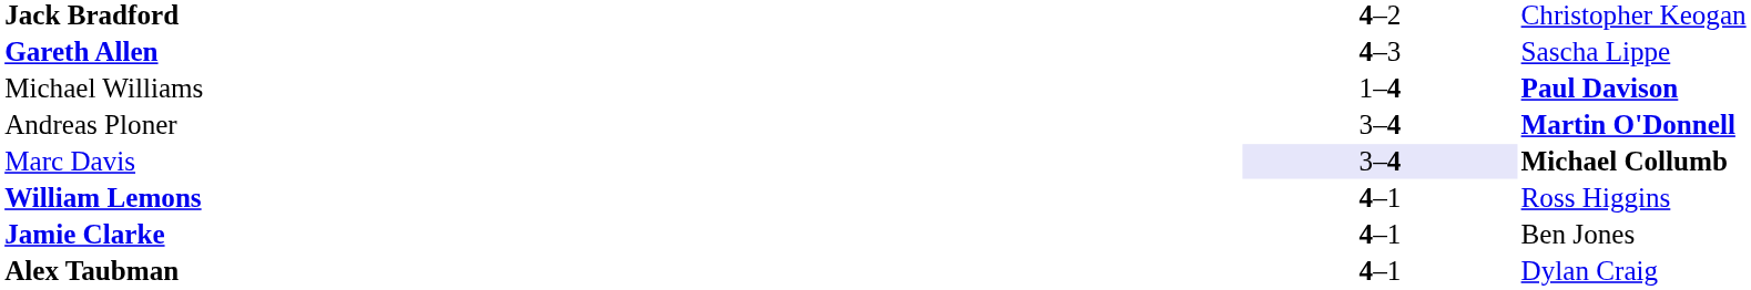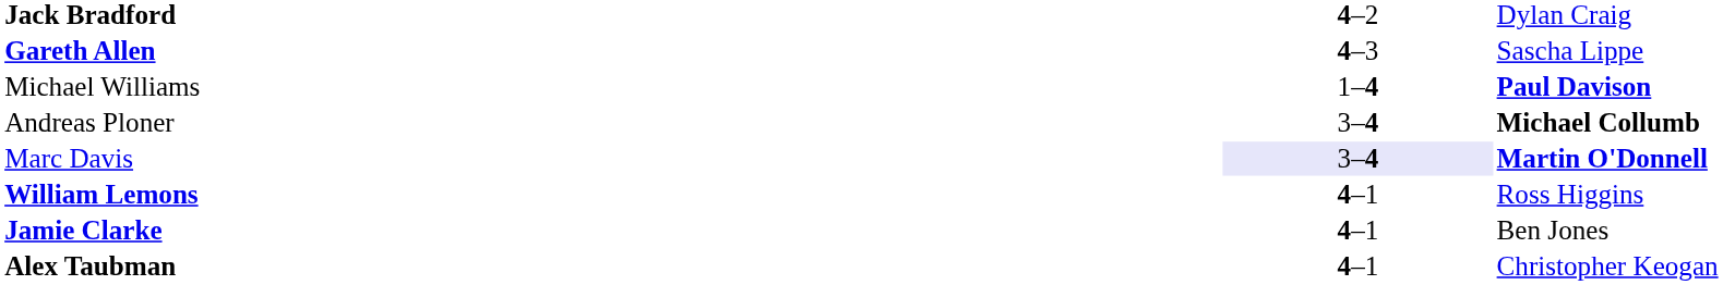Jack Bradford | column 3: Christopher Keogan -> Dylan Craig
Andreas Ploner | column 3: Martin O'Donnell -> Michael Collumb
Marc Davis | column 3: Michael Collumb -> Martin O'Donnell
Alex Taubman | column 3: Dylan Craig -> Christopher Keogan
